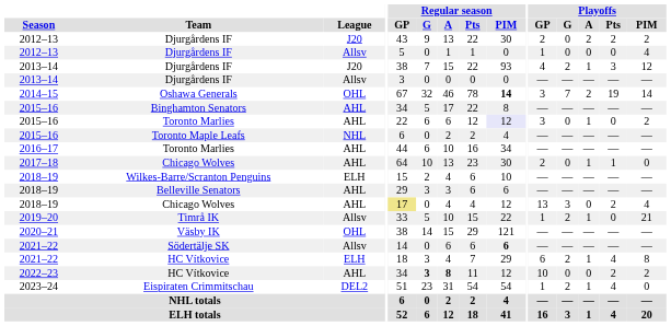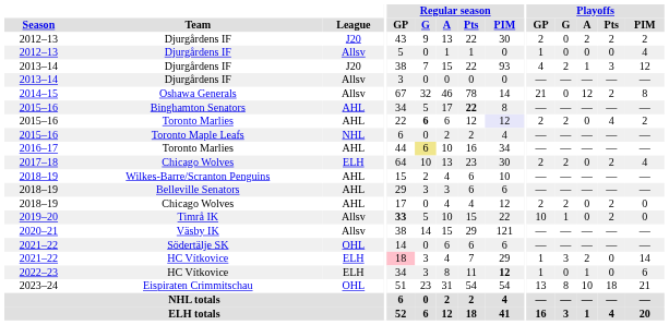Oshawa Generals | League: OHL -> Allsv
Oshawa Generals | Regular season / PIM: bold -> normal
Oshawa Generals | Playoffs / GP: 3 -> 21
Oshawa Generals | Playoffs / G: 7 -> 0
Oshawa Generals | Playoffs / A: 2 -> 12
Oshawa Generals | Playoffs / Pts: 19 -> 2
Oshawa Generals | Playoffs / PIM: 14 -> 8
Binghamton Senators | Regular season / Pts: normal -> bold
2015–16 / Toronto Marlies | Regular season / G: normal -> bold
2015–16 / Toronto Marlies | Playoffs / GP: 3 -> 2
2015–16 / Toronto Marlies | Playoffs / G: 0 -> 2
2015–16 / Toronto Marlies | Playoffs / A: 1 -> 0
2015–16 / Toronto Marlies | Playoffs / Pts: 0 -> 4
2016–17 / Toronto Marlies | Regular season / G: no background -> khaki background
2017–18 / Chicago Wolves | League: AHL -> ELH
2017–18 / Chicago Wolves | Playoffs / G: 0 -> 2
2017–18 / Chicago Wolves | Playoffs / A: 1 -> 0
2017–18 / Chicago Wolves | Playoffs / Pts: 1 -> 2
2017–18 / Chicago Wolves | Playoffs / PIM: 0 -> 4
Wilkes-Barre/Scranton Penguins | League: ELH -> AHL
2018–19 / Chicago Wolves | Regular season / GP: khaki background -> no background
2018–19 / Chicago Wolves | Playoffs / GP: 13 -> 2
2018–19 / Chicago Wolves | Playoffs / G: 3 -> 2
2018–19 / Chicago Wolves | Playoffs / PIM: 4 -> 0
Timrå IK | Regular season / GP: normal -> bold
Timrå IK | Playoffs / GP: 1 -> 10
Timrå IK | Playoffs / G: 2 -> 1
Timrå IK | Playoffs / A: 1 -> 0
Timrå IK | Playoffs / Pts: 0 -> 2
Timrå IK | Playoffs / PIM: 21 -> 0
Väsby IK | League: OHL -> Allsv
Södertälje SK | League: Allsv -> OHL
Södertälje SK | Regular season / PIM: bold -> normal
2021–22 / HC Vítkovice | Regular season / GP: no background -> pink background
2021–22 / HC Vítkovice | Playoffs / GP: 6 -> 1
2021–22 / HC Vítkovice | Playoffs / G: 2 -> 3
2021–22 / HC Vítkovice | Playoffs / A: 1 -> 2
2021–22 / HC Vítkovice | Playoffs / Pts: 4 -> 0
2021–22 / HC Vítkovice | Playoffs / PIM: 8 -> 14
2022–23 / HC Vítkovice | League: AHL -> ELH
2022–23 / HC Vítkovice | Regular season / G: bold -> normal
2022–23 / HC Vítkovice | Regular season / A: bold -> normal
2022–23 / HC Vítkovice | Regular season / PIM: normal -> bold
2022–23 / HC Vítkovice | Playoffs / GP: 10 -> 1
2022–23 / HC Vítkovice | Playoffs / A: 0 -> 1
2022–23 / HC Vítkovice | Playoffs / Pts: 2 -> 0
2022–23 / HC Vítkovice | Playoffs / PIM: 2 -> 6
Eispiraten Crimmitschau | League: DEL2 -> OHL
Eispiraten Crimmitschau | Playoffs / GP: 1 -> 13
Eispiraten Crimmitschau | Playoffs / G: 2 -> 8
Eispiraten Crimmitschau | Playoffs / A: 1 -> 10
Eispiraten Crimmitschau | Playoffs / Pts: 4 -> 18
Eispiraten Crimmitschau | Playoffs / PIM: 0 -> 21
